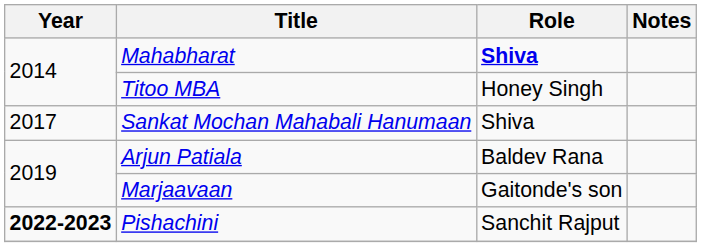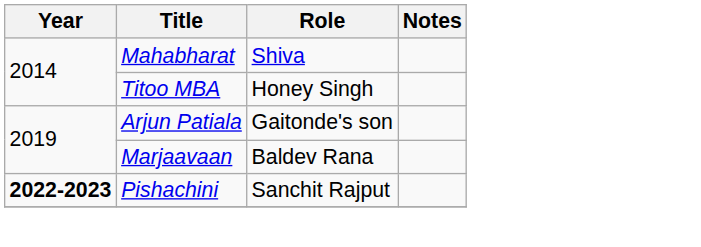Mahabharat | Role: bold -> normal
- row: 2017 | Sankat Mochan Mahabali Hanumaan | Shiva
Arjun Patiala | Role: Baldev Rana -> Gaitonde's son
Marjaavaan | Role: Gaitonde's son -> Baldev Rana
